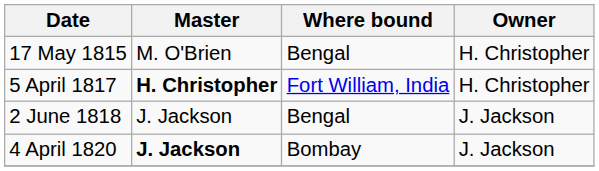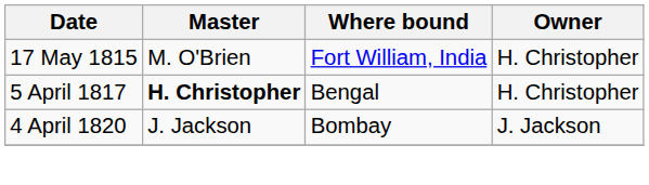17 May 1815 | Where bound: Bengal -> Fort William, India
5 April 1817 | Where bound: Fort William, India -> Bengal
- row: 2 June 1818 | J. Jackson | Bengal | J. Jackson
4 April 1820 | Master: bold -> normal
